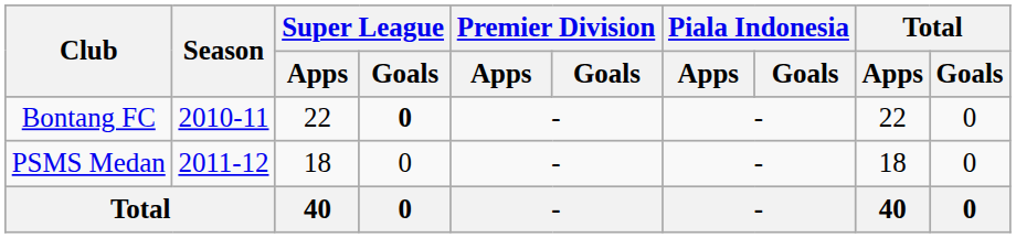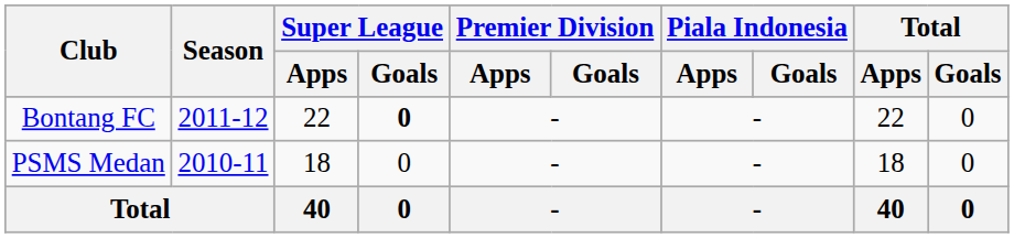Bontang FC | Season: 2010-11 -> 2011-12
PSMS Medan | Season: 2011-12 -> 2010-11
